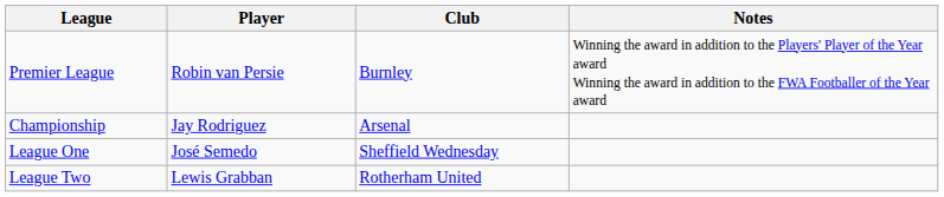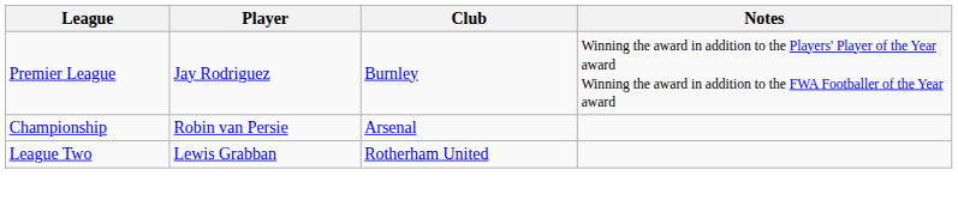Premier League | Player: Robin van Persie -> Jay Rodriguez
Championship | Player: Jay Rodriguez -> Robin van Persie
- row: League One | José Semedo | Sheffield Wednesday
